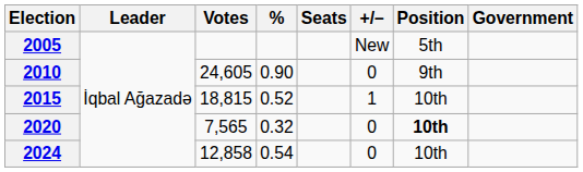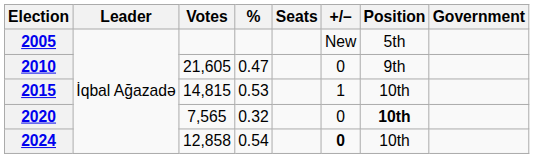2010 | Votes: 24,605 -> 21,605
2010 | %: 0.90 -> 0.47
2015 | Votes: 18,815 -> 14,815
2015 | %: 0.52 -> 0.53
2024 | +/–: normal -> bold
